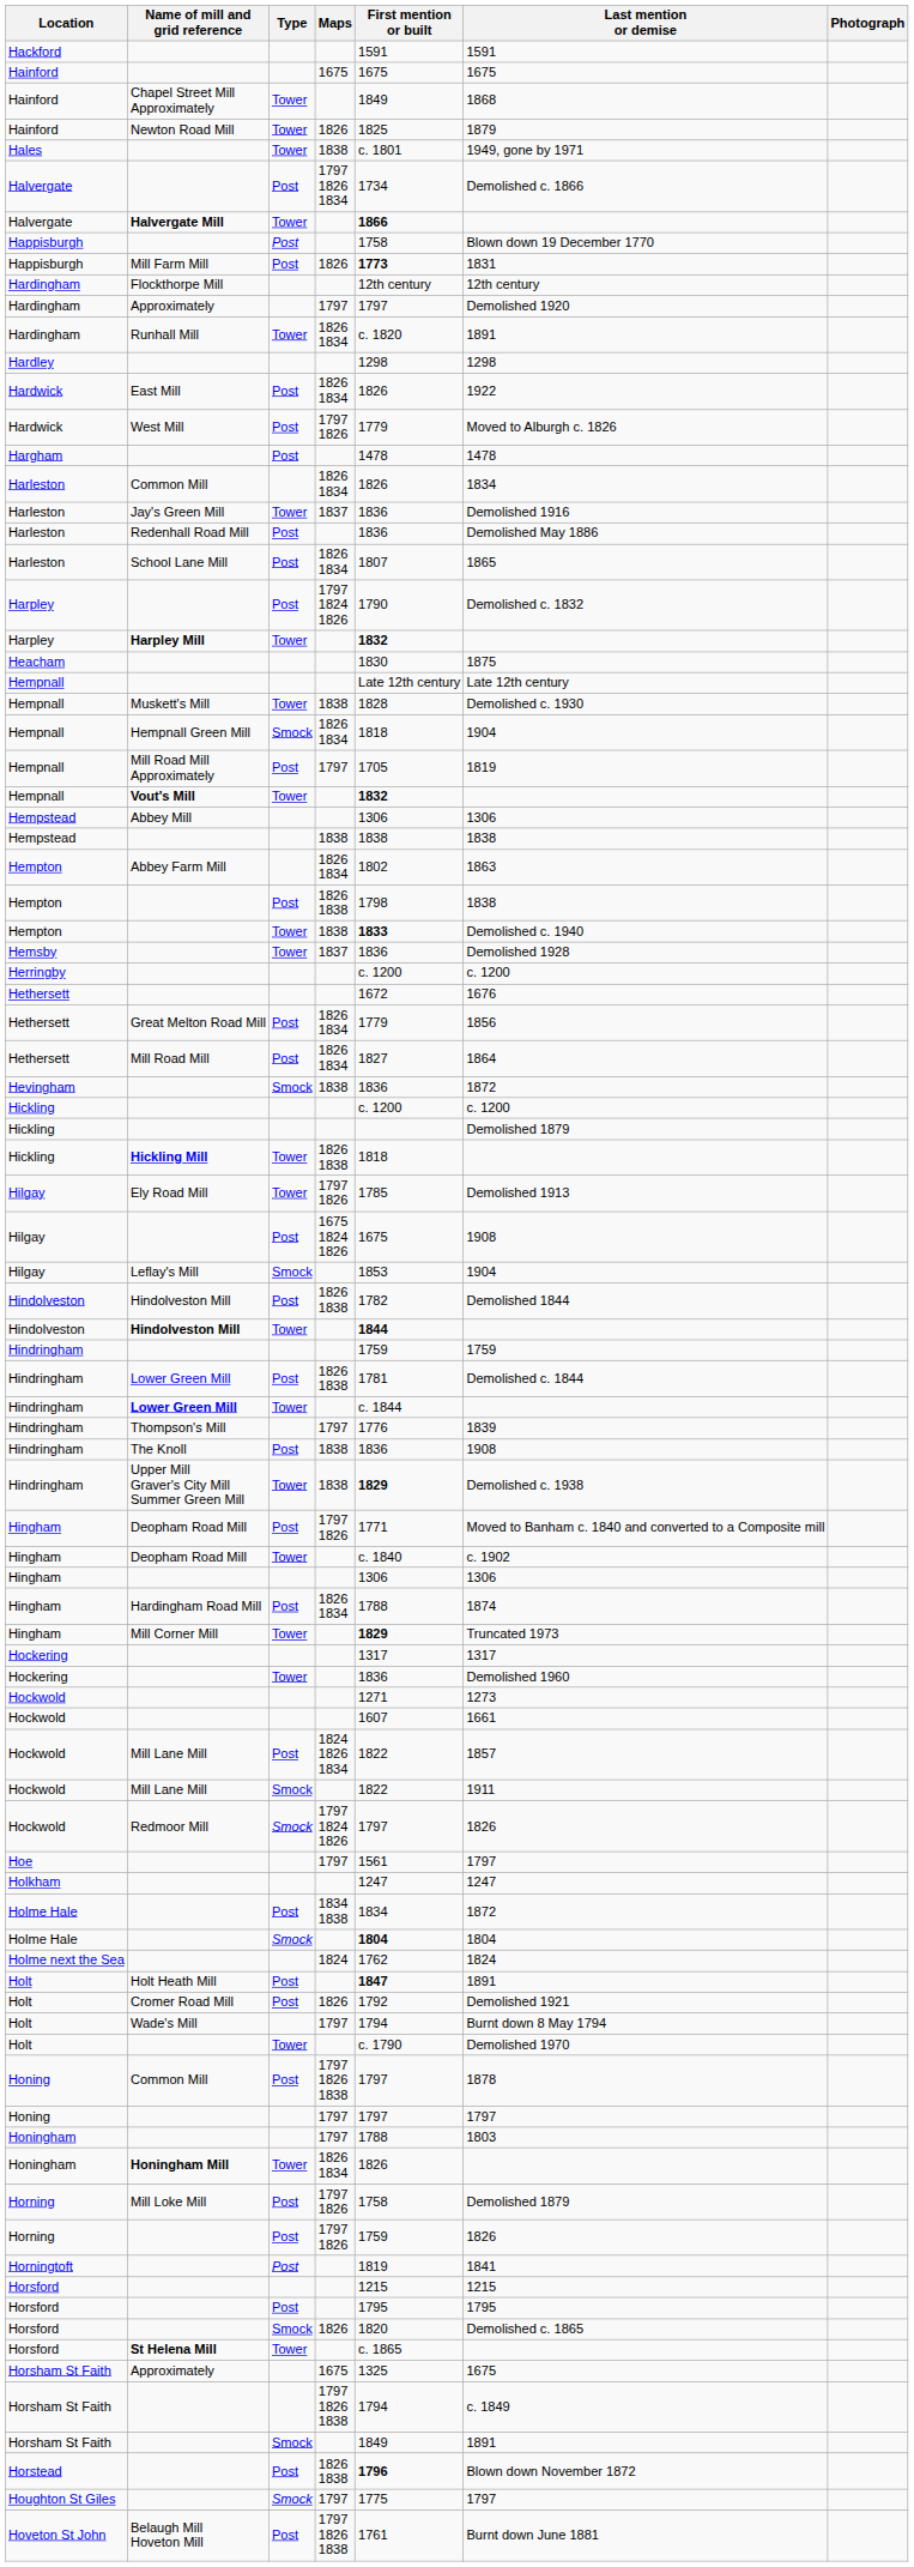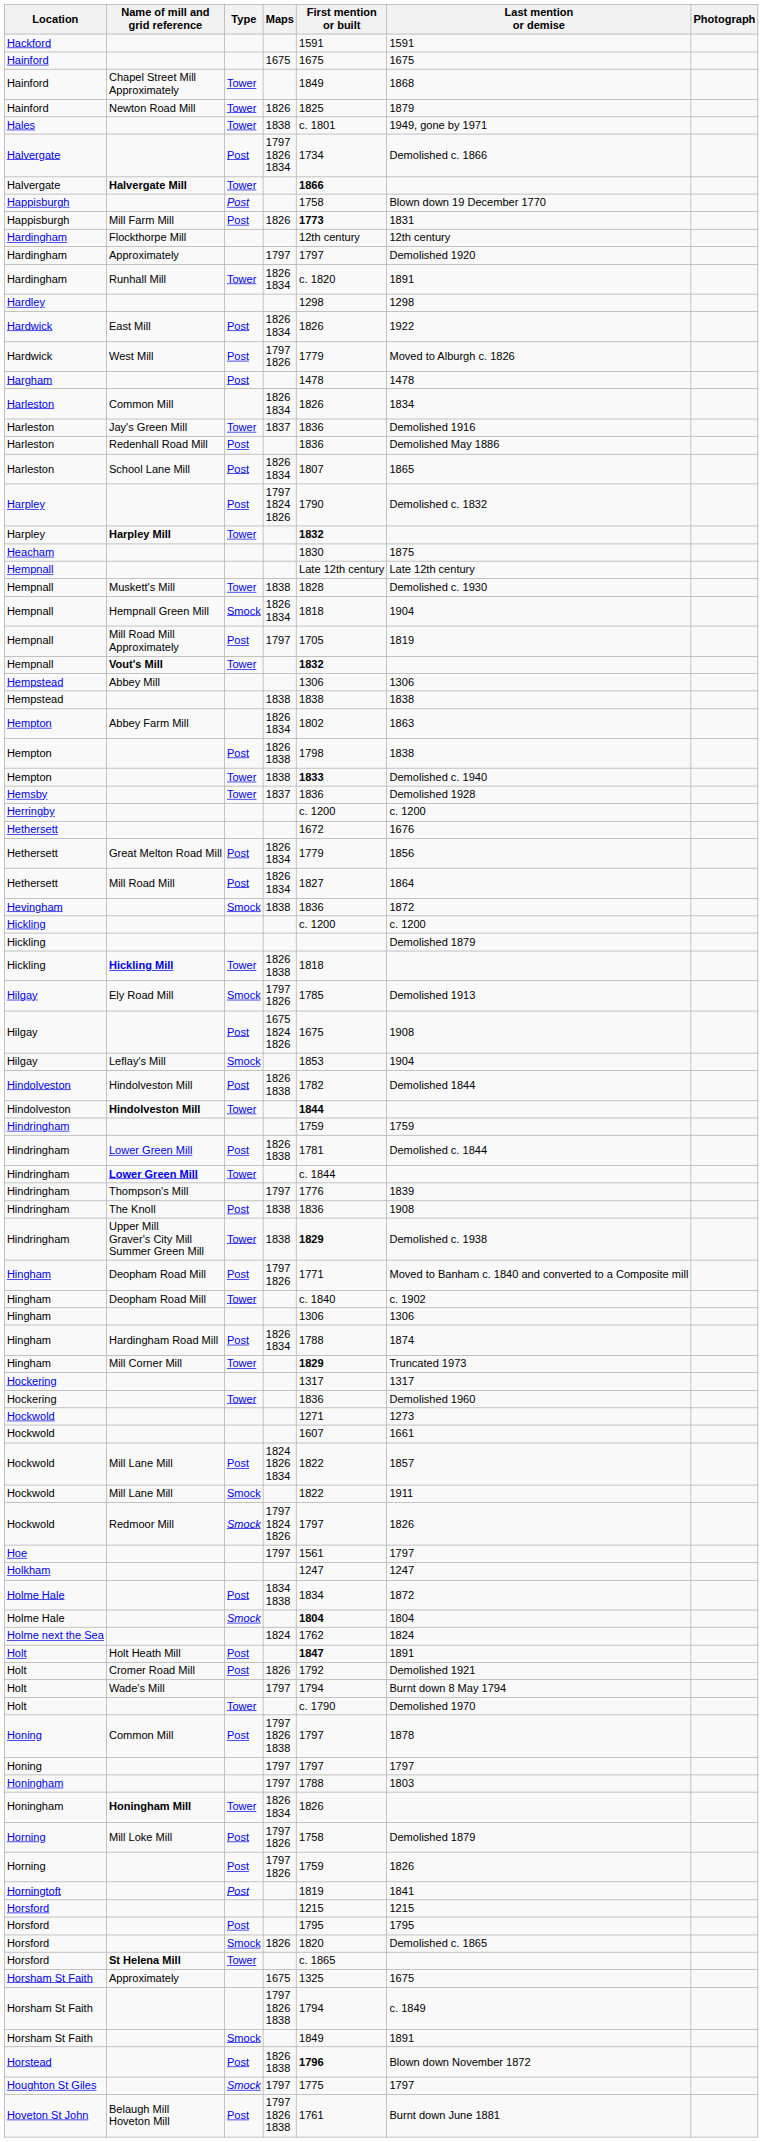Ely Road Mill | Type: Tower -> Smock
